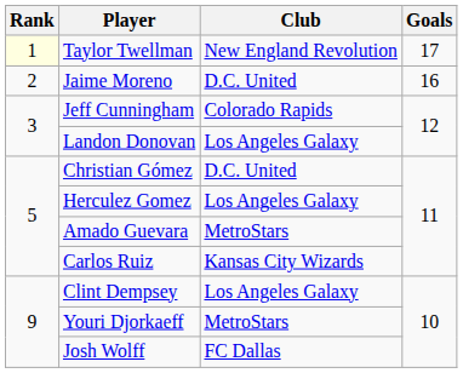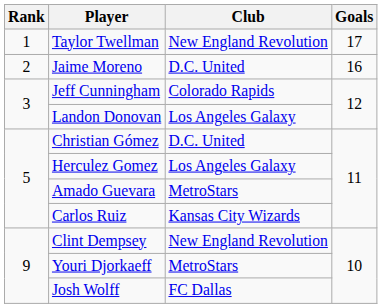Taylor Twellman | Rank: lightyellow background -> no background
Clint Dempsey | Club: Los Angeles Galaxy -> New England Revolution
